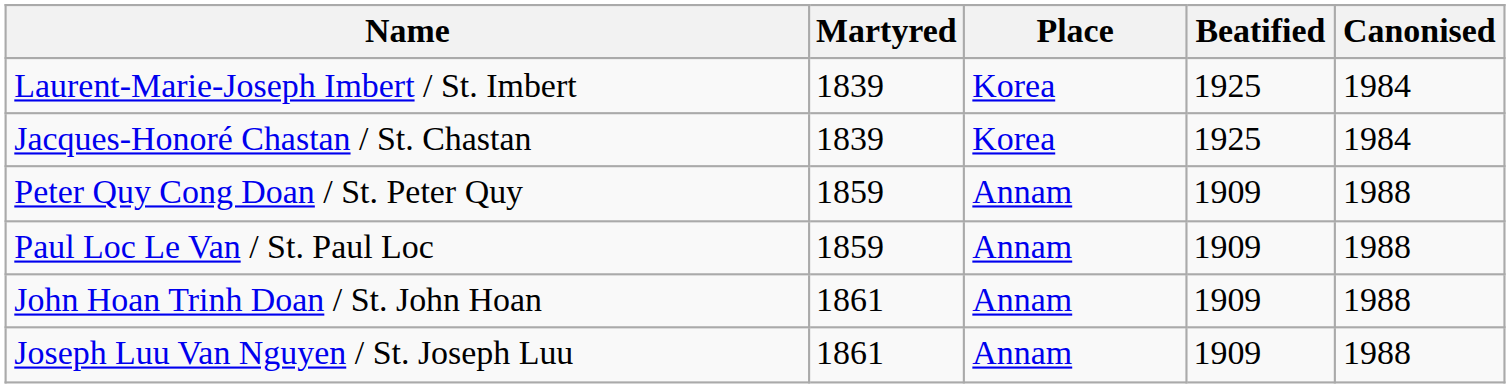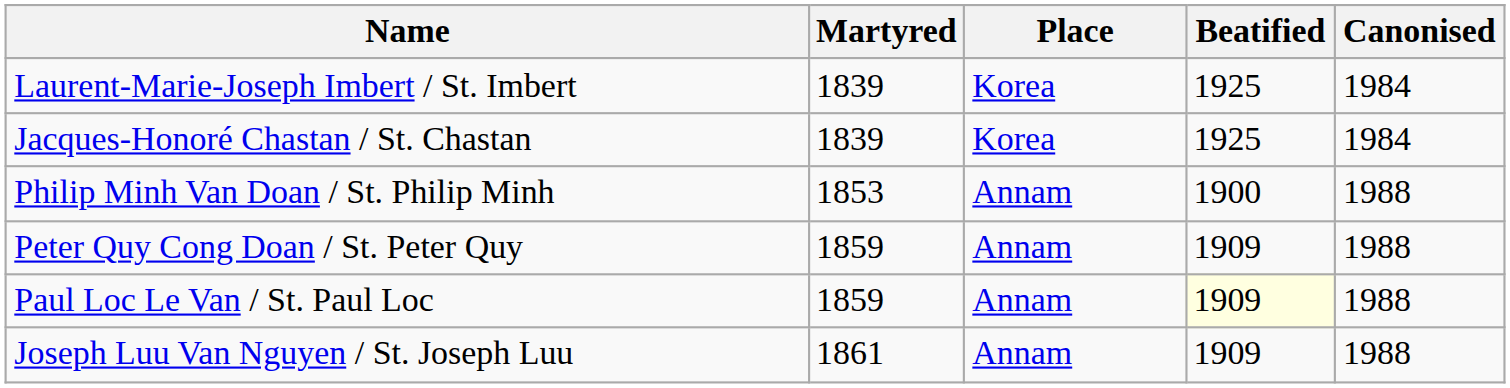+ row: Philip Minh Van Doan / St. Philip Minh | 1853 | Annam | 1900 | 1988
Paul Loc Le Van / St. Paul Loc | Beatified: no background -> lightyellow background
- row: John Hoan Trinh Doan / St. John Hoan | 1861 | Annam | 1909 | 1988
